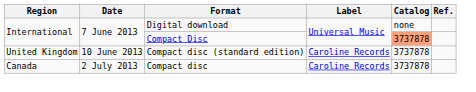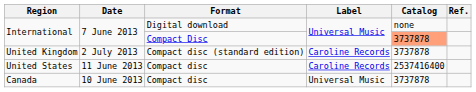United Kingdom | Date: 10 June 2013 -> 2 July 2013
+ row: United States | 11 June 2013 | Compact disc | Caroline Records | 2537416400
Canada | Date: 2 July 2013 -> 10 June 2013
Canada | Label: Caroline Records -> Universal Music
